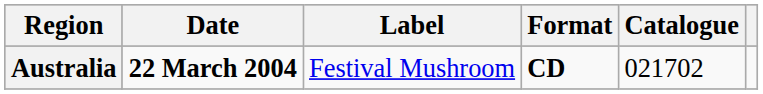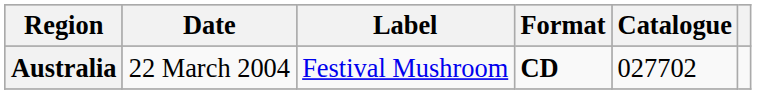Australia | Date: bold -> normal
Australia | Catalogue: 021702 -> 027702
